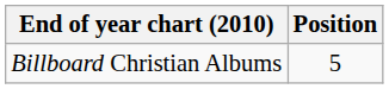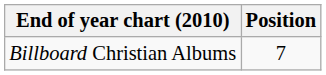Billboard Christian Albums | Position: 5 -> 7
